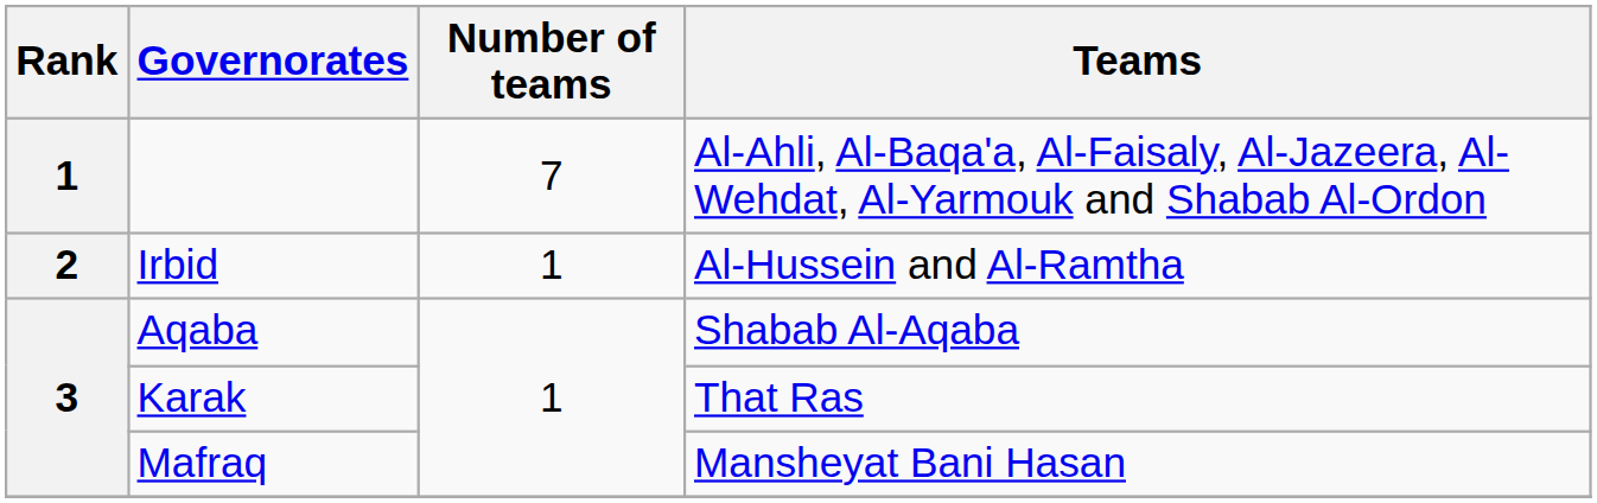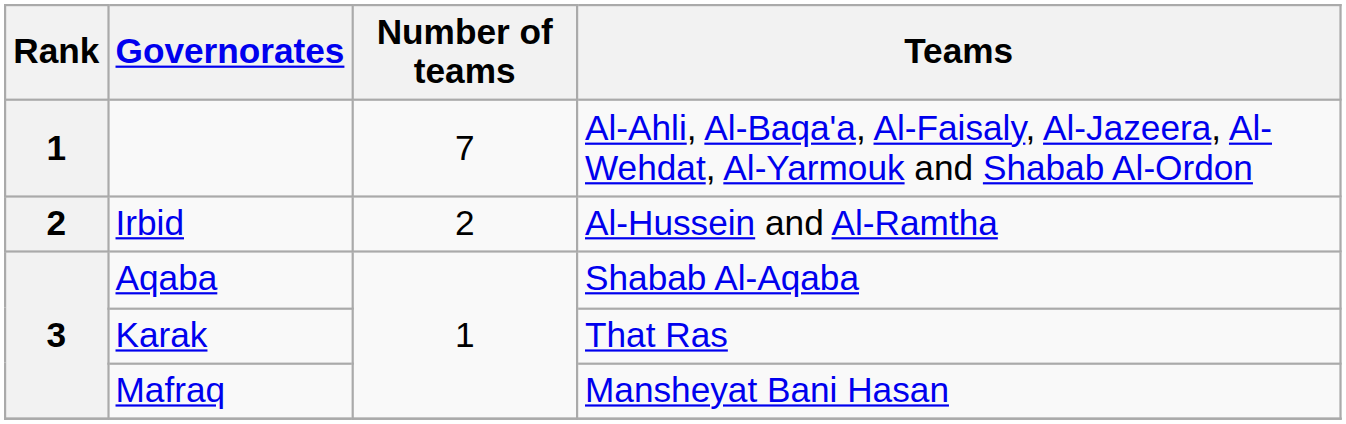Irbid | Number of teams: 1 -> 2
